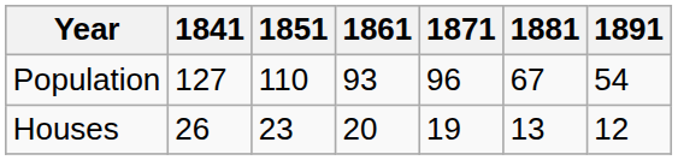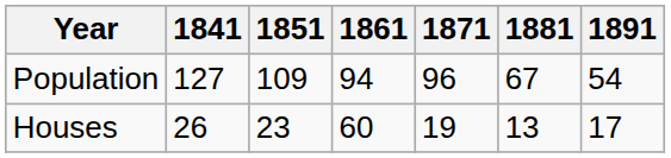Population | 1851: 110 -> 109
Population | 1861: 93 -> 94
Houses | 1861: 20 -> 60
Houses | 1891: 12 -> 17
